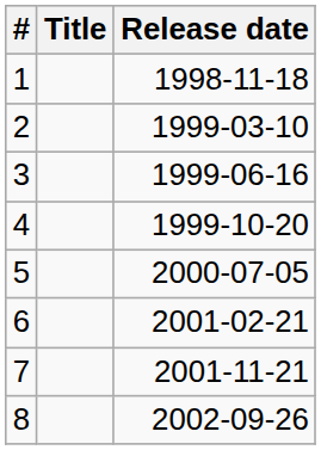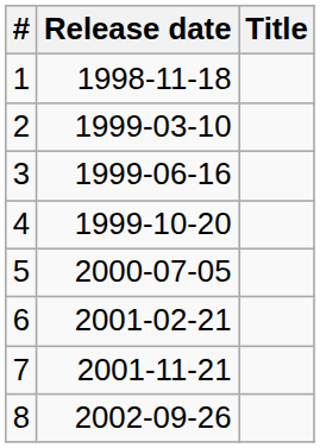columns swapped: Title <-> Release date
